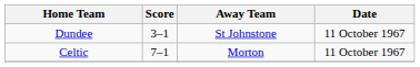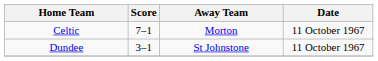rows swapped: Celtic <-> Dundee
